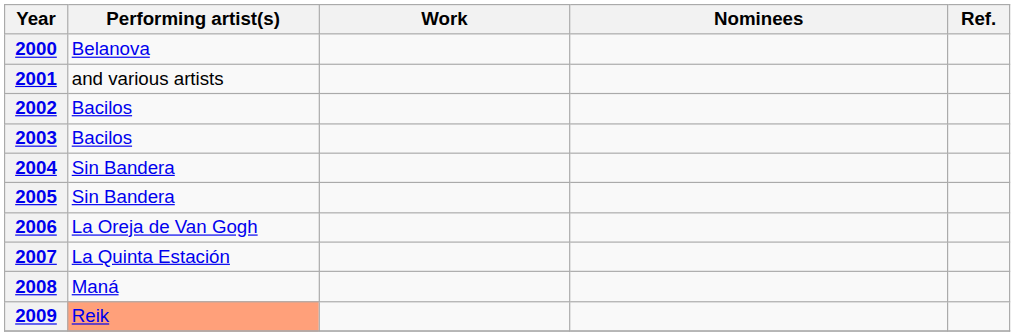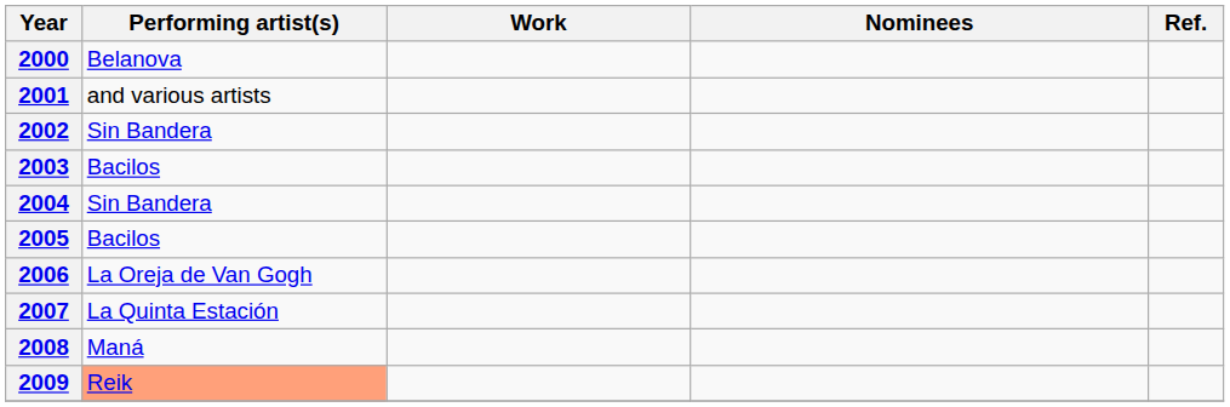2002 | Performing artist(s): Bacilos -> Sin Bandera
2005 | Performing artist(s): Sin Bandera -> Bacilos
